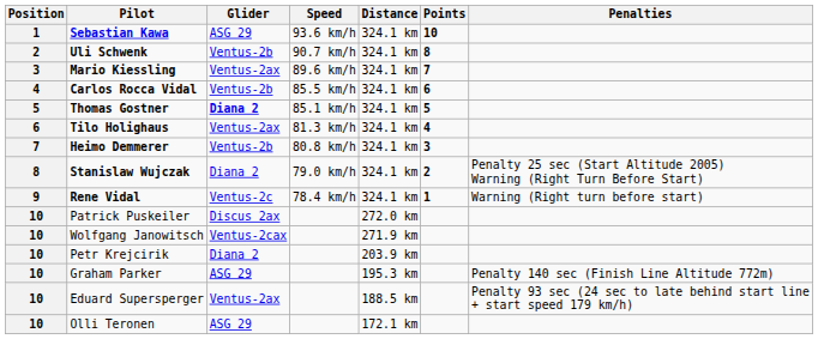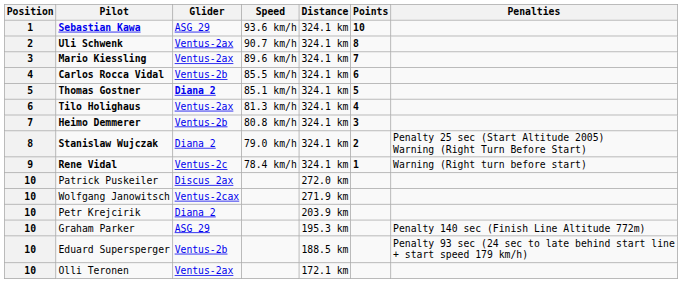Uli Schwenk | Glider: Ventus-2b -> Ventus-2ax
Eduard Supersperger | Glider: Ventus-2ax -> Ventus-2b
Olli Teronen | Glider: ASG 29 -> Ventus-2ax
